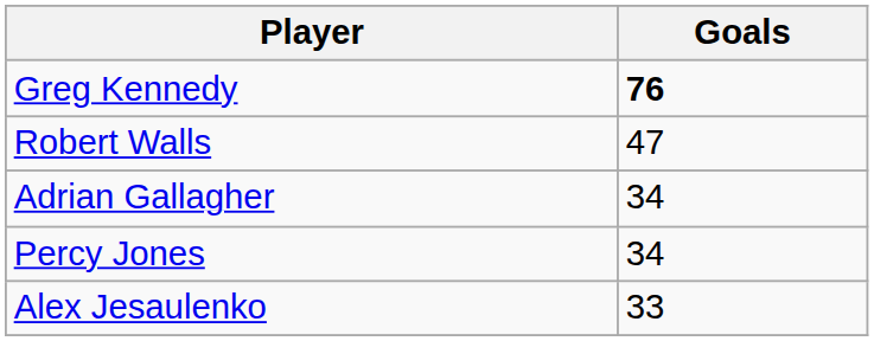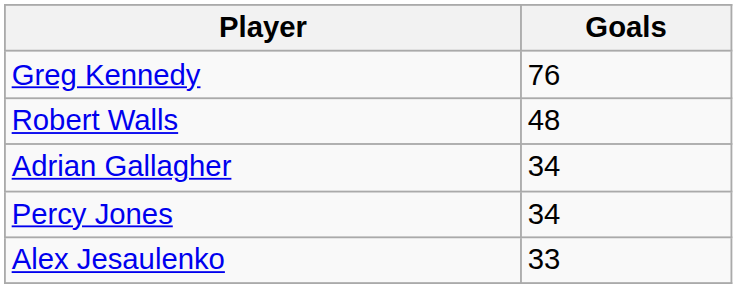Greg Kennedy | Goals: bold -> normal
Robert Walls | Goals: 47 -> 48
